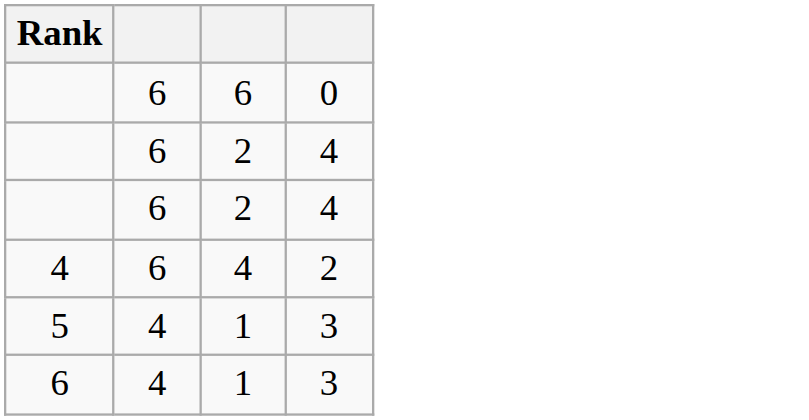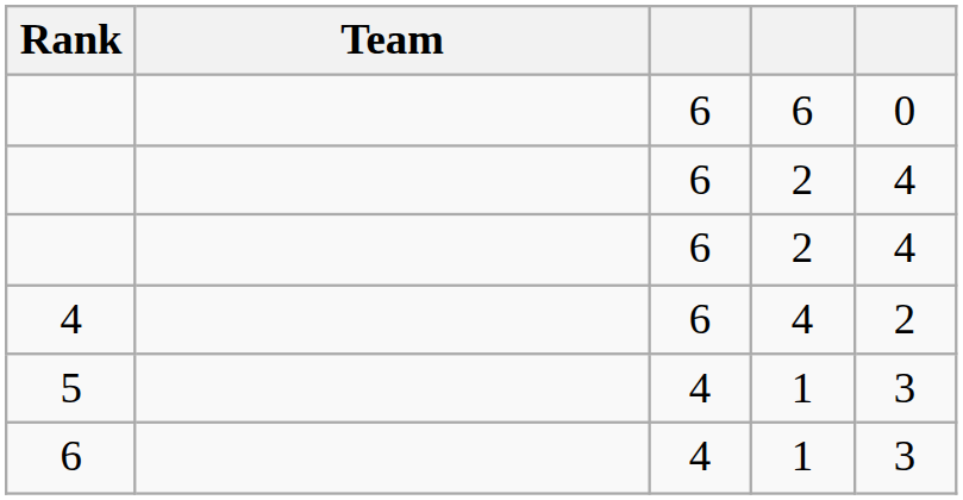+ column: Team
